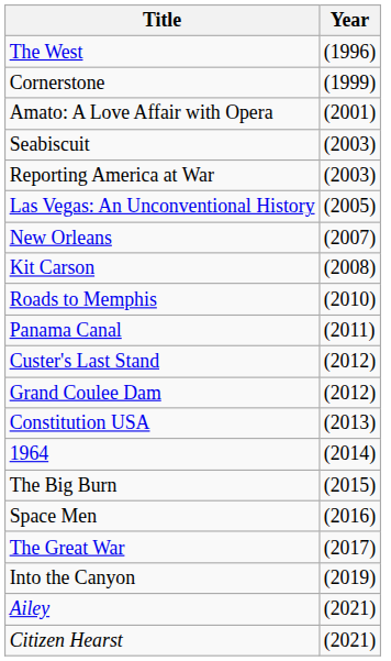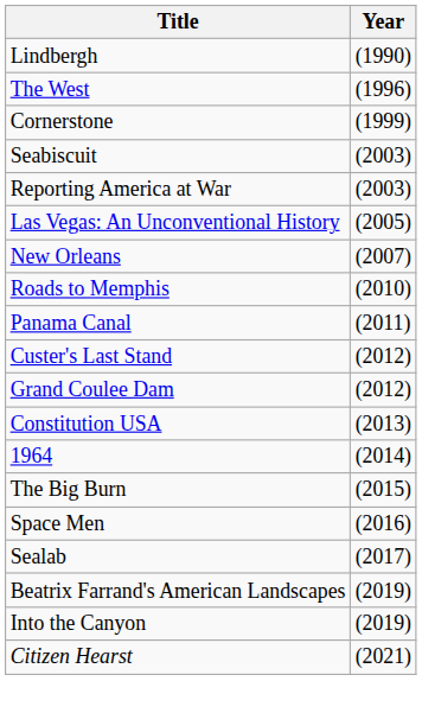+ row: Lindbergh | (1990)
- row: Amato: A Love Affair with Opera | (2001)
- row: Kit Carson | (2008)
- row: The Great War | (2017)
+ row: Sealab | (2017)
+ row: Beatrix Farrand's American Landscapes | (2019)
- row: Ailey | (2021)
